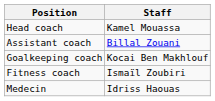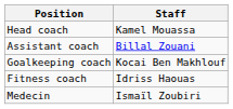Fitness coach | Staff: Ismaïl Zoubiri -> Idriss Haouas
Medecin | Staff: Idriss Haouas -> Ismaïl Zoubiri
